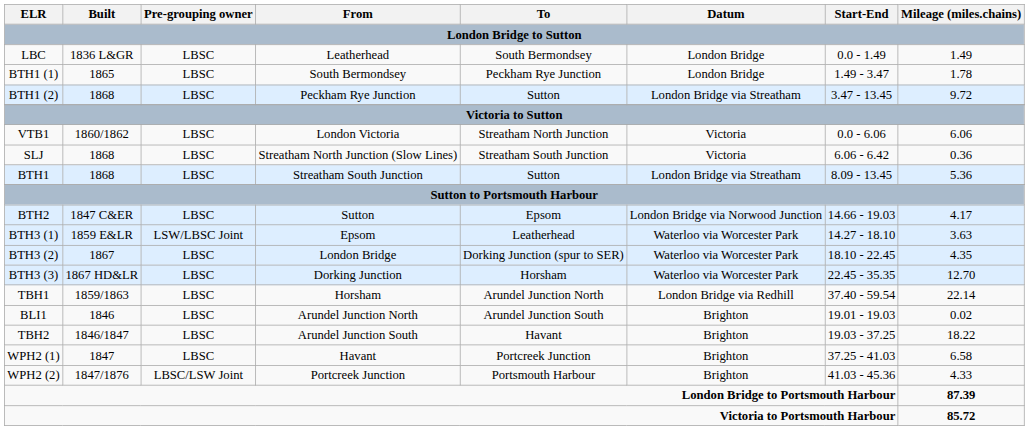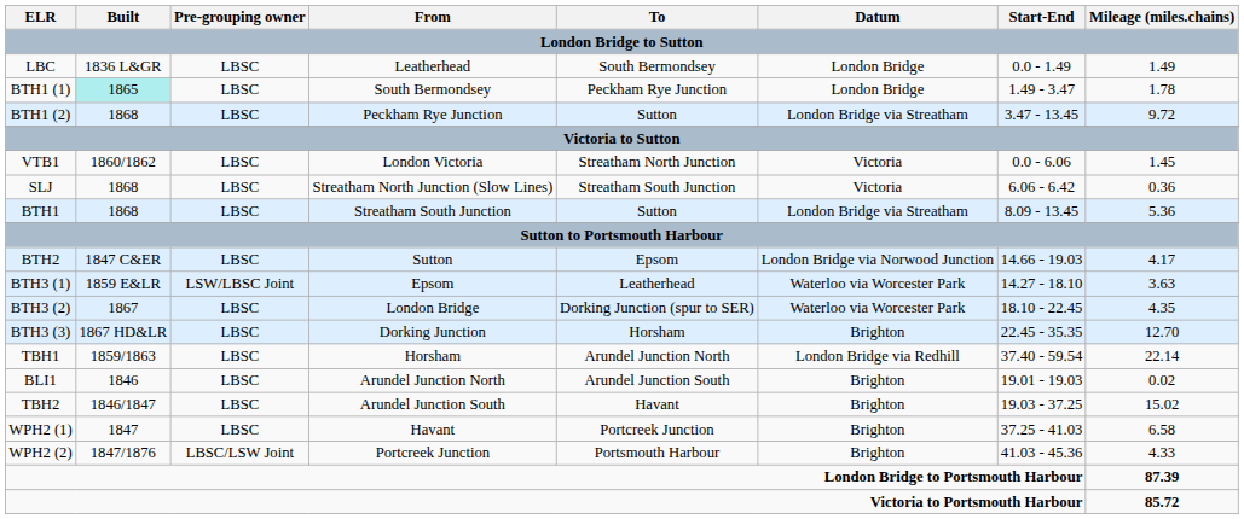BTH1 (1) | Built: no background -> paleturquoise background
VTB1 | Mileage (miles.chains): 6.06 -> 1.45
BTH3 (3) | Datum: Waterloo via Worcester Park -> Brighton
TBH2 | Mileage (miles.chains): 18.22 -> 15.02
